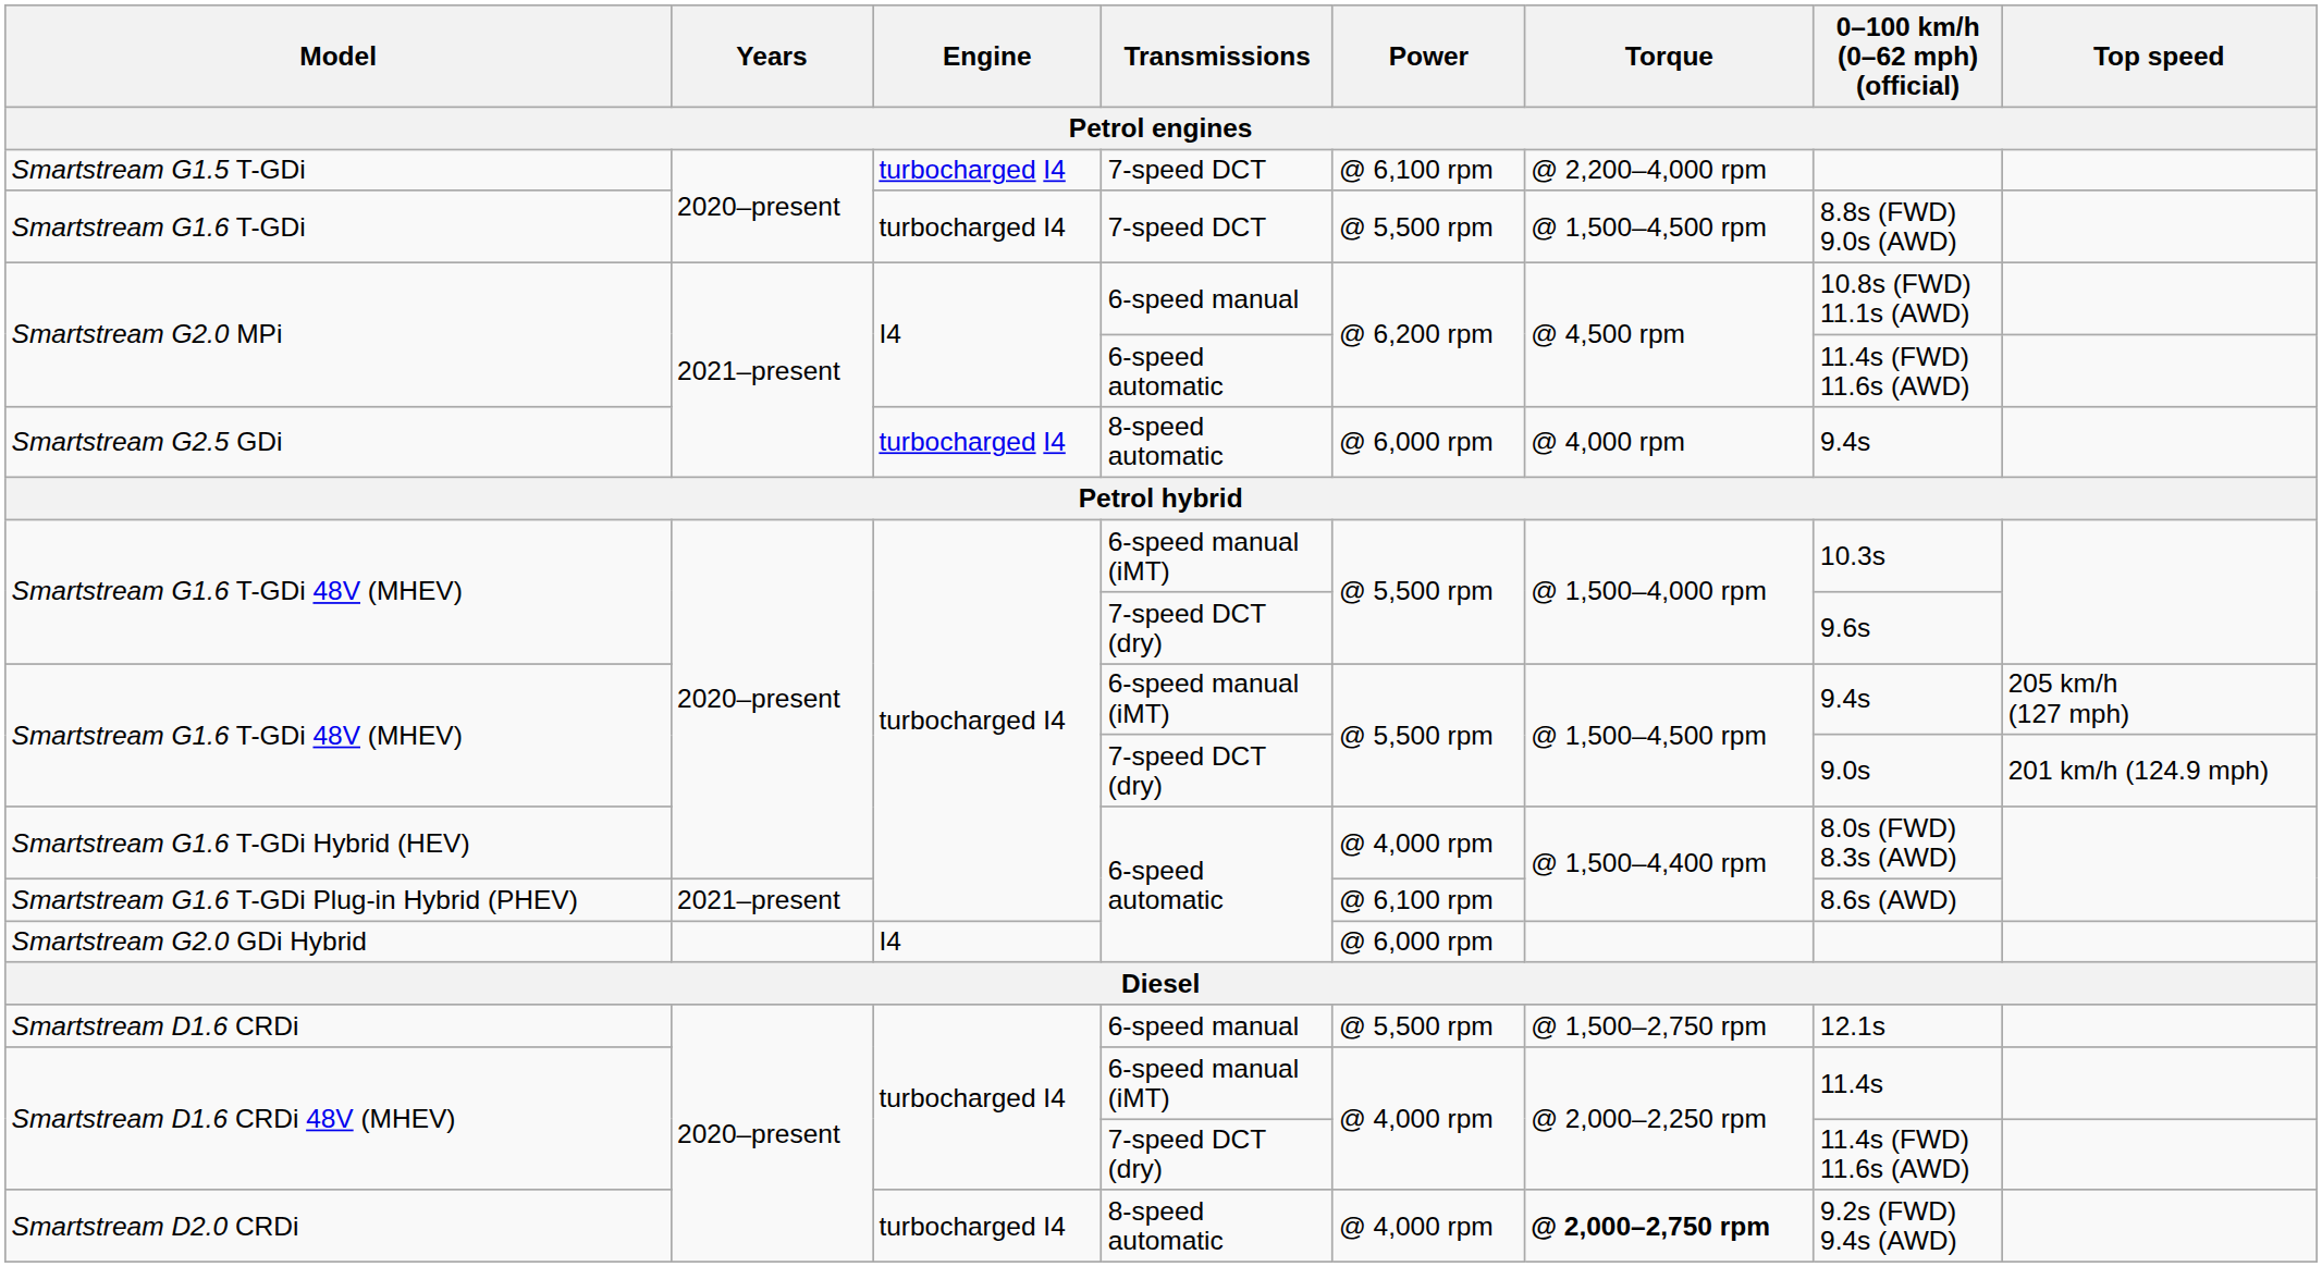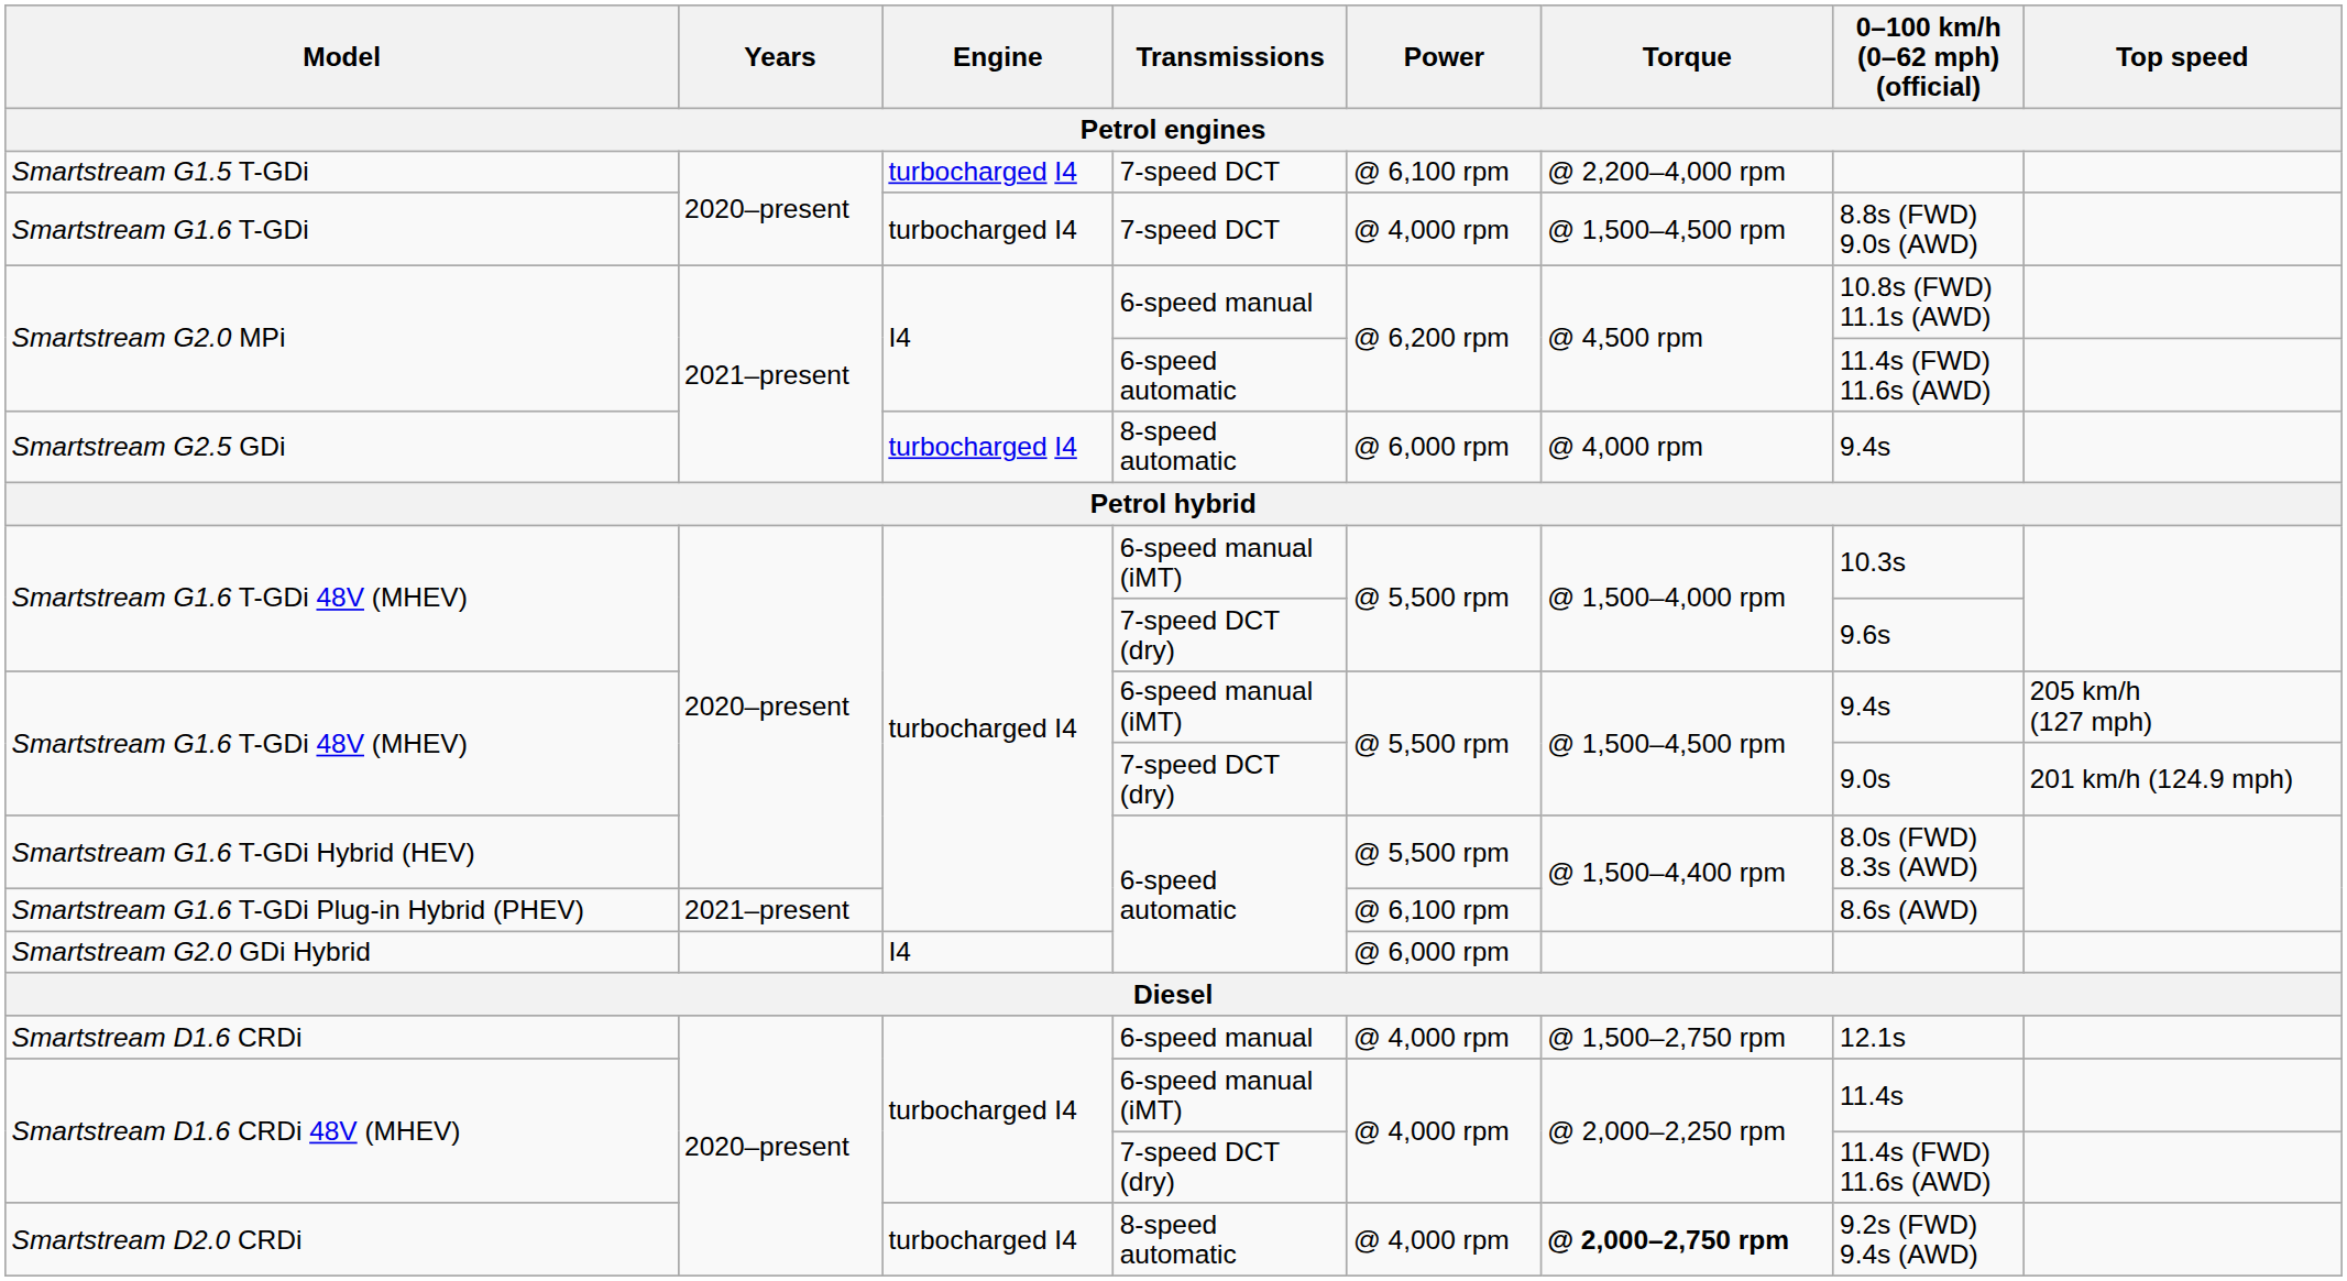Smartstream G1.6 T-GDi | Power: @ 5,500 rpm -> @ 4,000 rpm
Smartstream G1.6 T-GDi Hybrid (HEV) | Power: @ 4,000 rpm -> @ 5,500 rpm
Smartstream D1.6 CRDi | Power: @ 5,500 rpm -> @ 4,000 rpm
